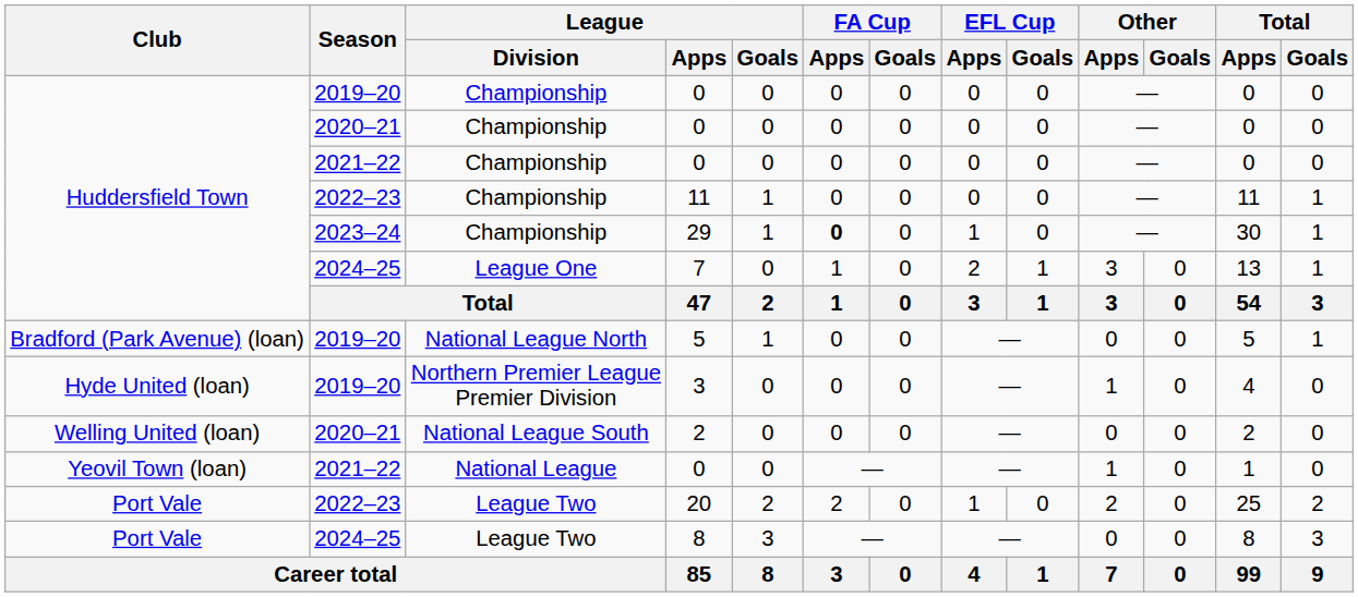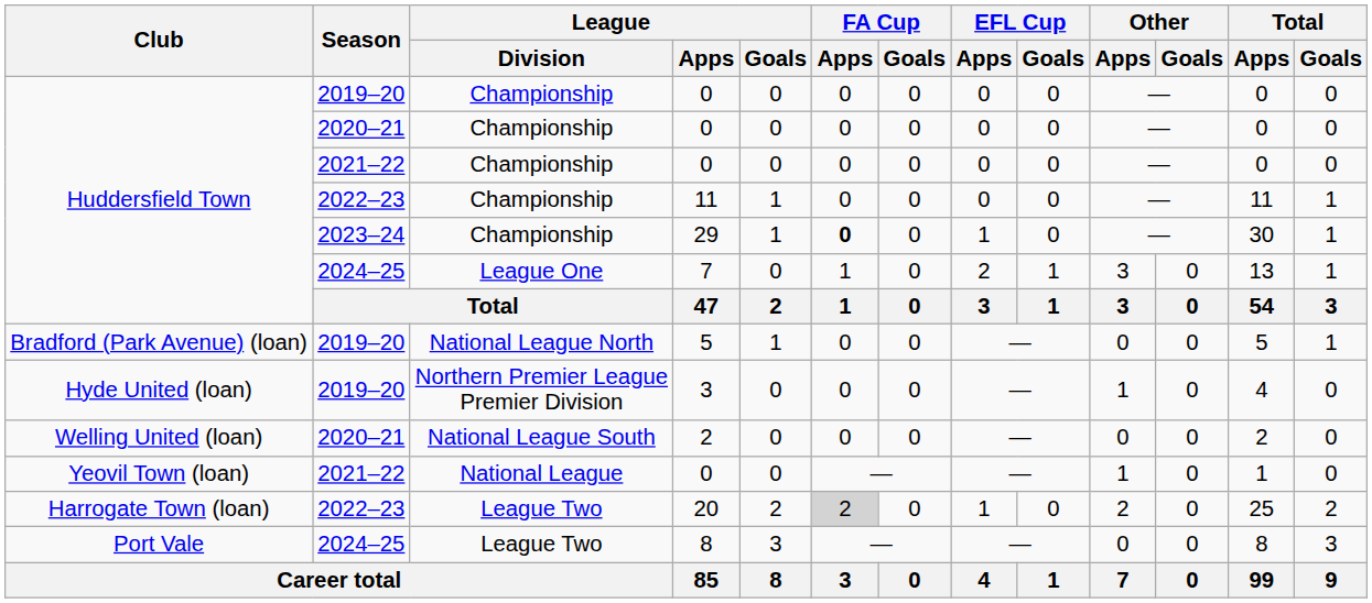20 | Club: Port Vale -> Harrogate Town (loan)
20 | FA Cup / Apps: no background -> lightgrey background
